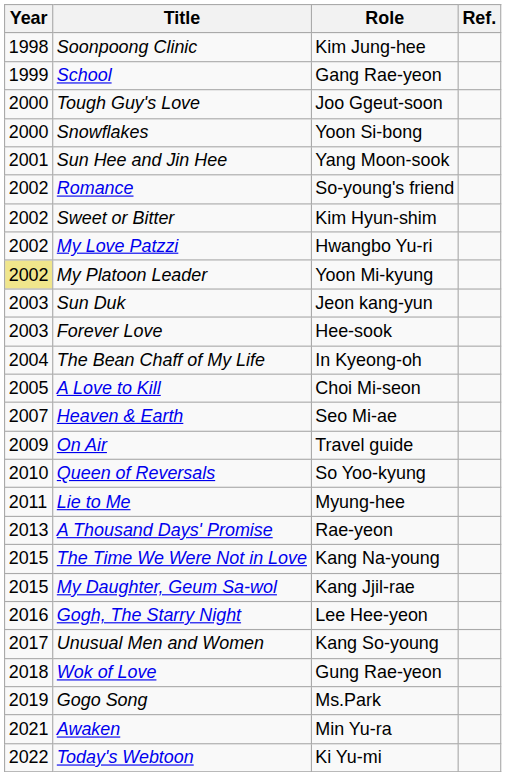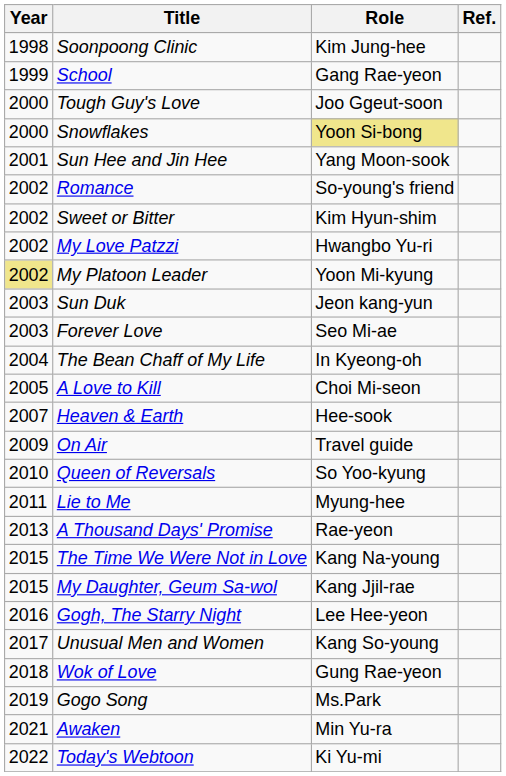Snowflakes | Role: no background -> khaki background
Forever Love | Role: Hee-sook -> Seo Mi-ae
Heaven & Earth | Role: Seo Mi-ae -> Hee-sook
